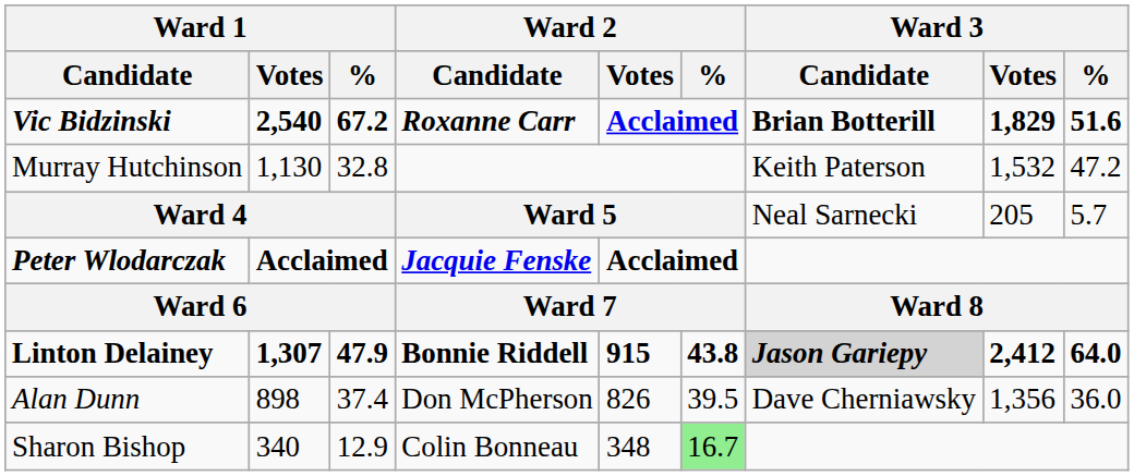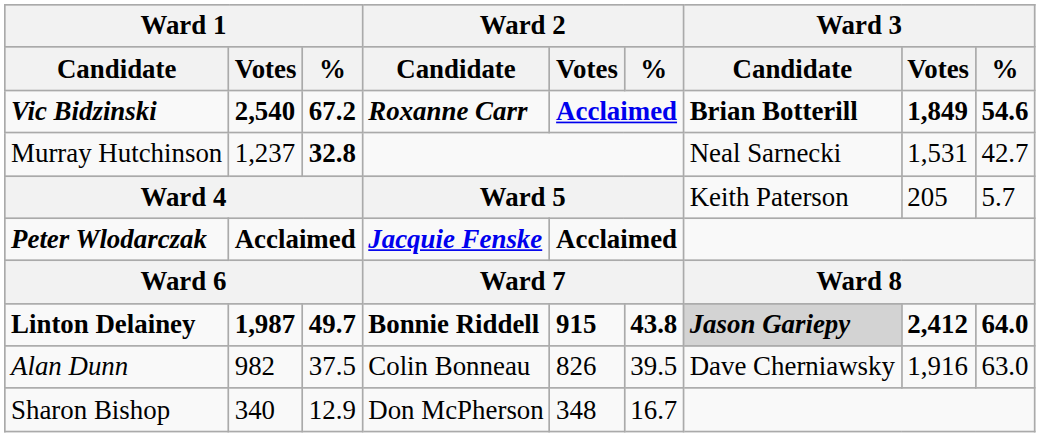Vic Bidzinski | Ward 3 / Votes: 1,829 -> 1,849
Vic Bidzinski | Ward 3 / %: 51.6 -> 54.6
Murray Hutchinson | Ward 1 / Votes: 1,130 -> 1,237
Murray Hutchinson | Ward 1 / %: normal -> bold
Murray Hutchinson | Ward 3 / Candidate: Keith Paterson -> Neal Sarnecki
Murray Hutchinson | Ward 3 / Votes: 1,532 -> 1,531
Murray Hutchinson | Ward 3 / %: 47.2 -> 42.7
Ward 4 | Ward 3 / Candidate: Neal Sarnecki -> Keith Paterson
Linton Delainey | Ward 1 / Votes: 1,307 -> 1,987
Linton Delainey | Ward 1 / %: 47.9 -> 49.7
Alan Dunn | Ward 1 / Votes: 898 -> 982
Alan Dunn | Ward 1 / %: 37.4 -> 37.5
Alan Dunn | Ward 2 / Candidate: Don McPherson -> Colin Bonneau
Alan Dunn | Ward 3 / Votes: 1,356 -> 1,916
Alan Dunn | Ward 3 / %: 36.0 -> 63.0
Sharon Bishop | Ward 2 / Candidate: Colin Bonneau -> Don McPherson
Sharon Bishop | Ward 2 / %: lightgreen background -> no background
